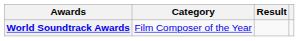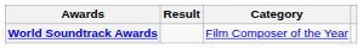columns swapped: Category <-> Result
